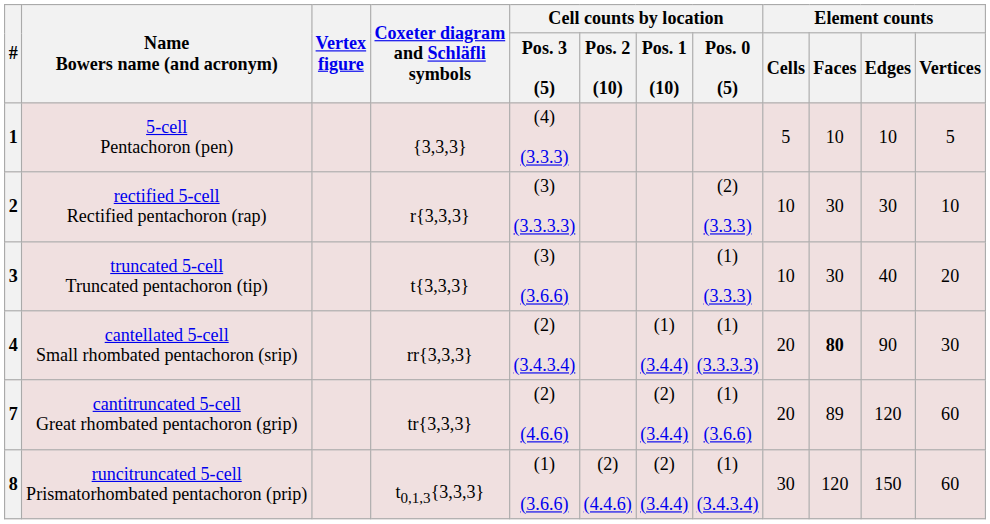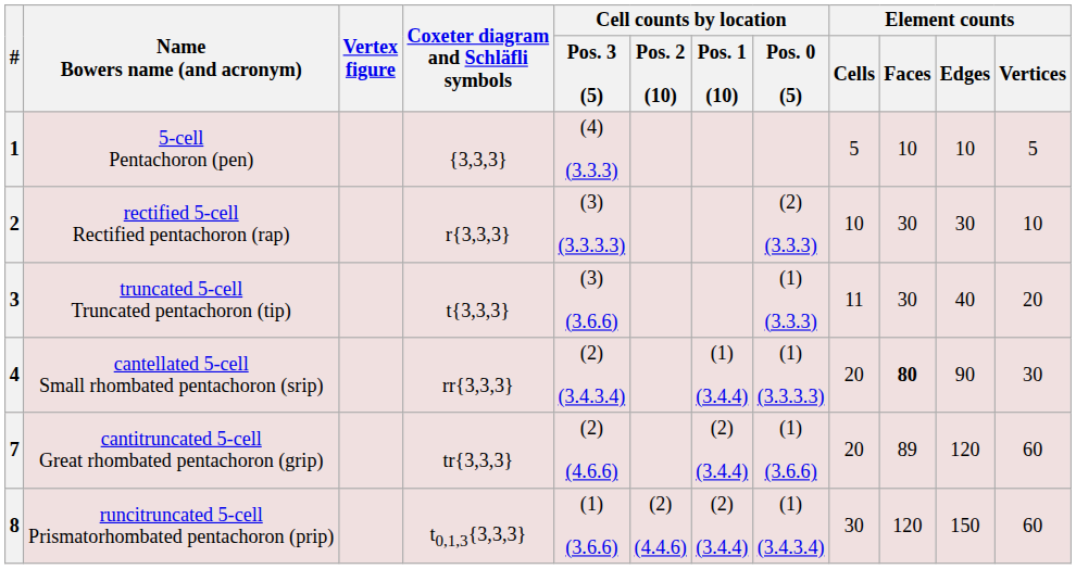3 | Element counts / Cells: 10 -> 11
